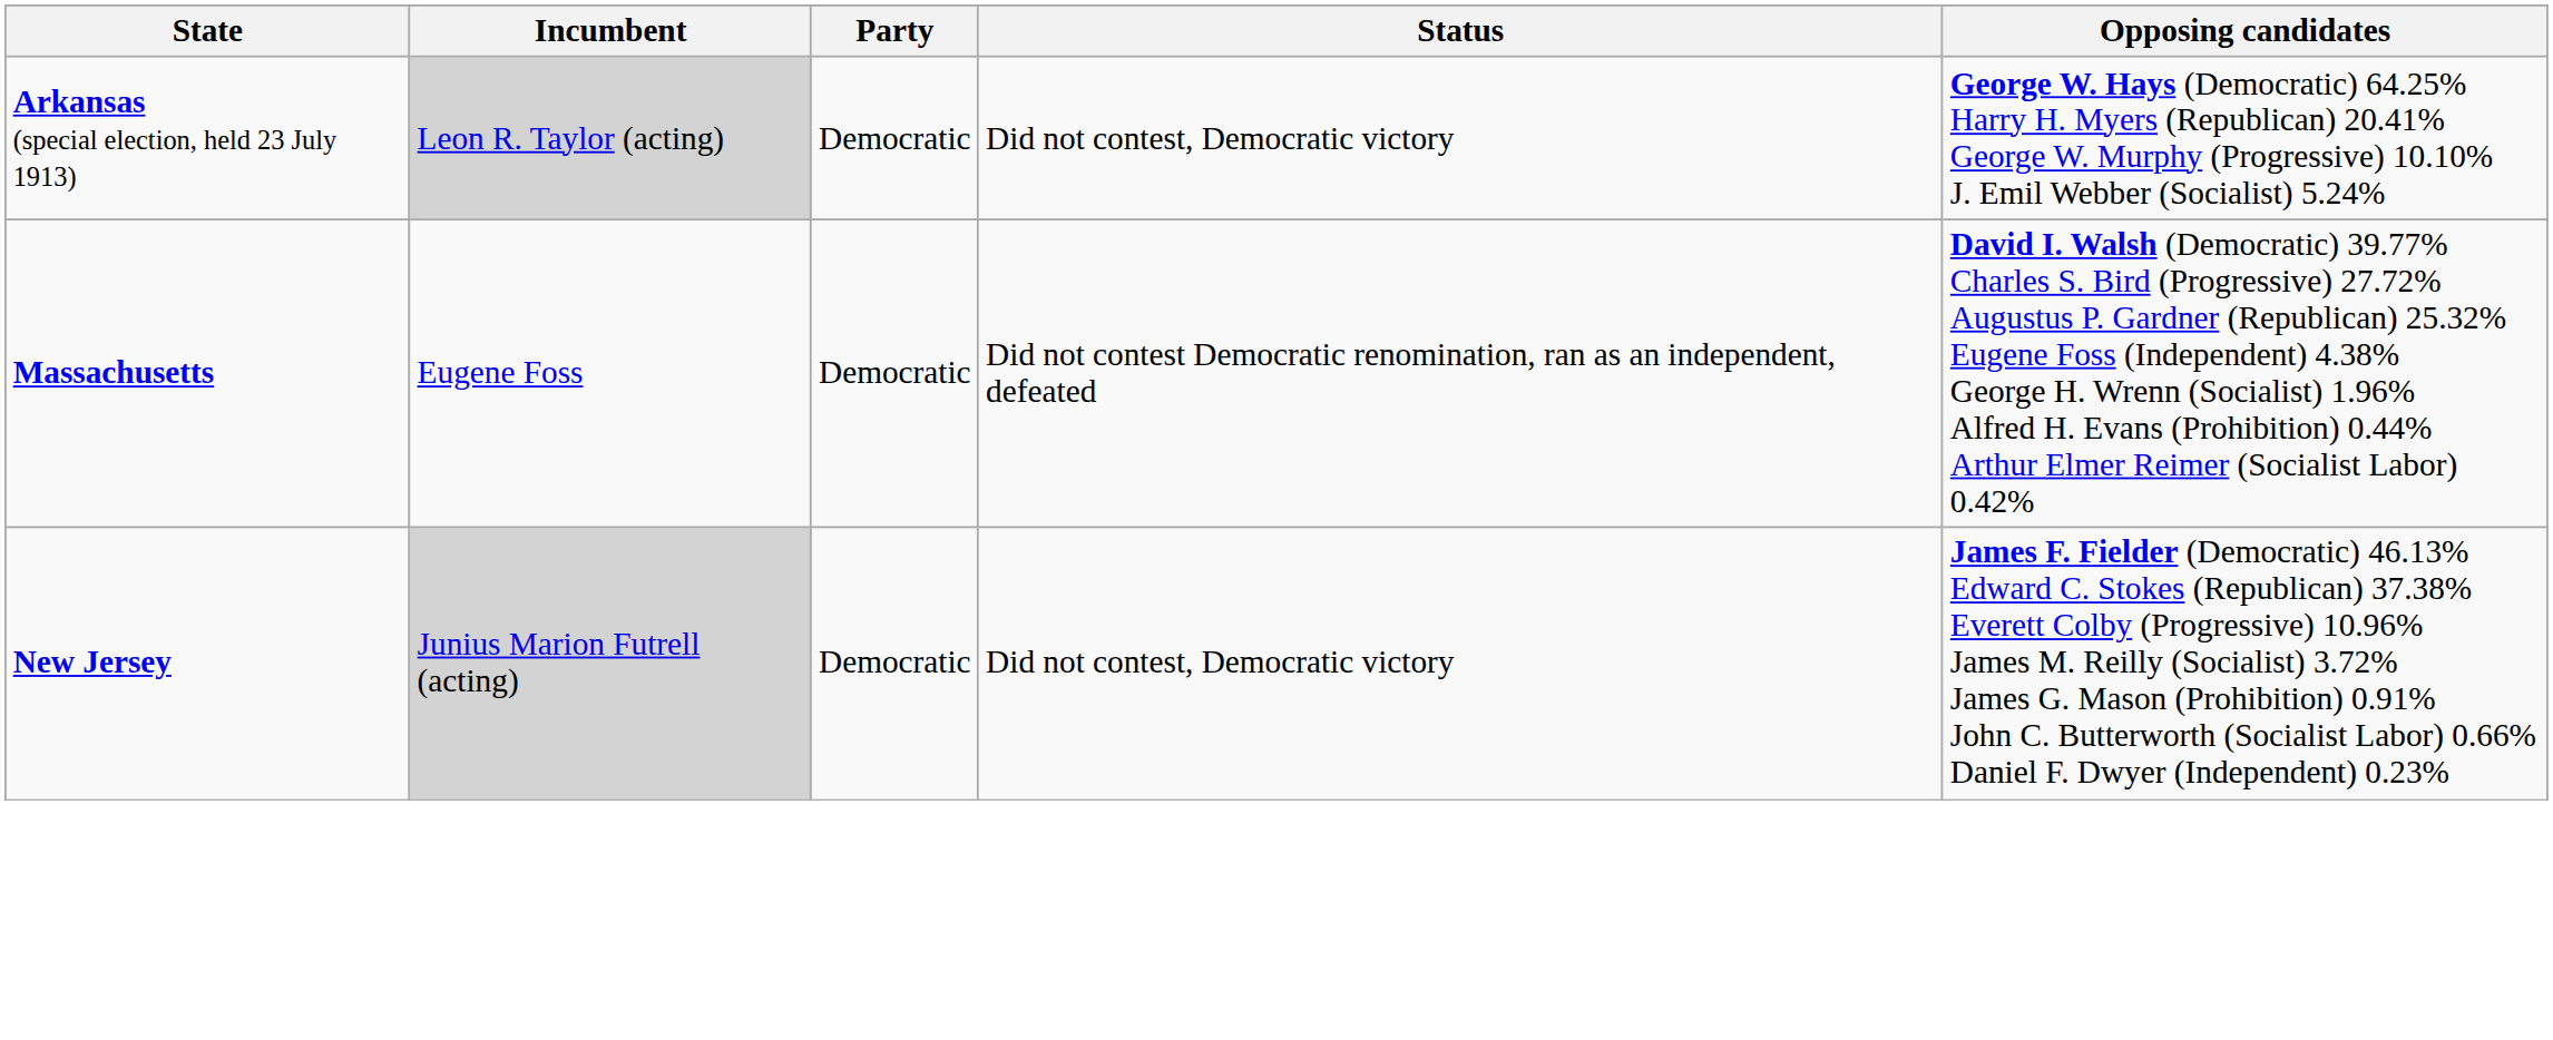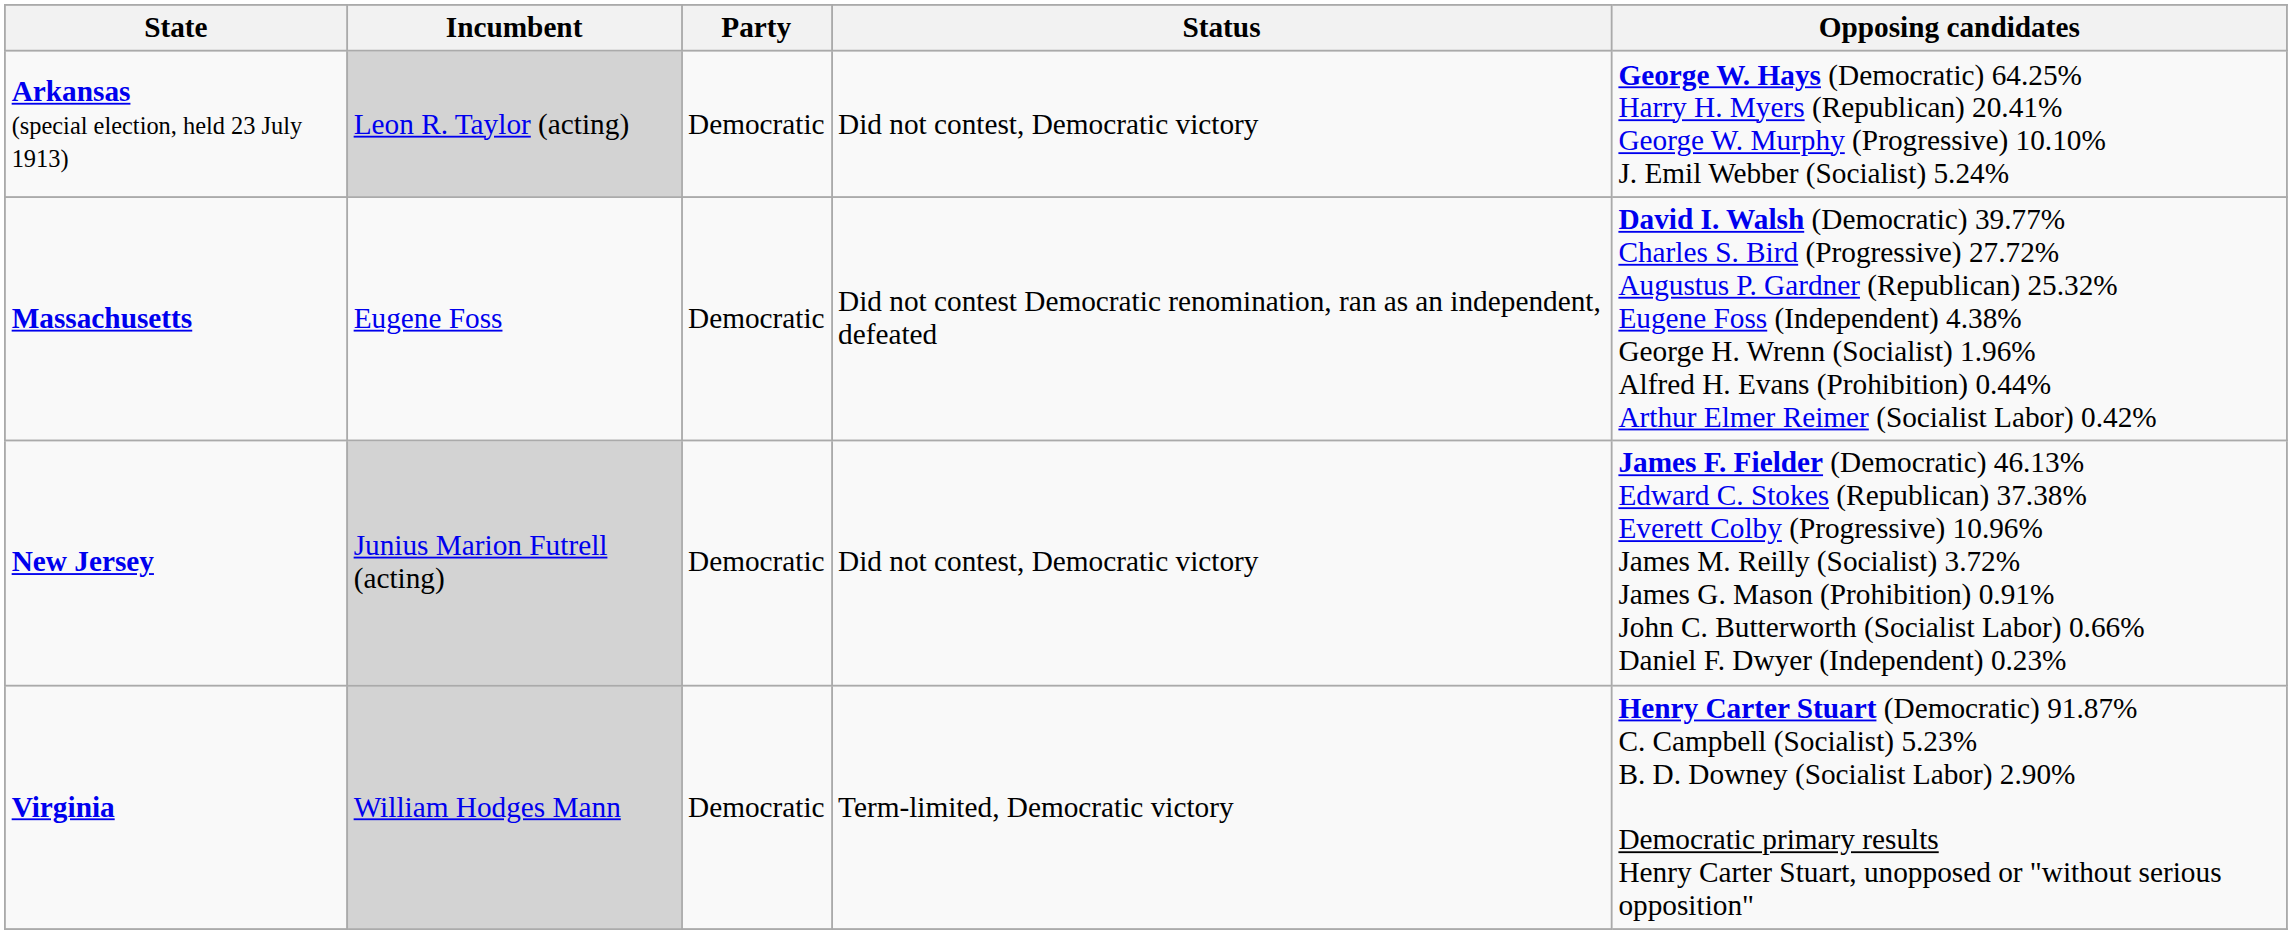+ row: Virginia | William Hodges Mann | Democratic | Term-limited, Democratic victory | Henry Carter Stuart (Democratic) 91.87% C. Campbell (Socialist) 5.23% B. D. Downey (Socialist Labor) 2.90% Democratic primary results Henry Carter Stuart, unopposed or "without serious opposition"
